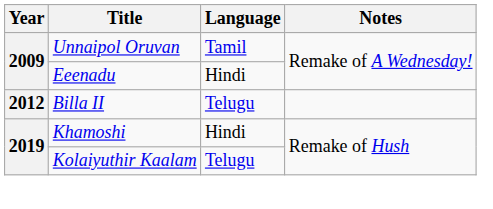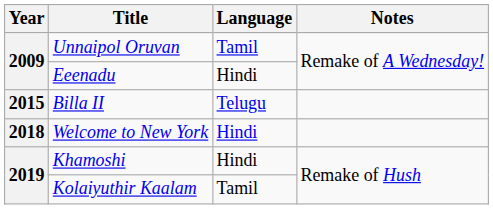Billa II | Year: 2012 -> 2015
+ row: 2018 | Welcome to New York | Hindi
Kolaiyuthir Kaalam | Language: Telugu -> Tamil
